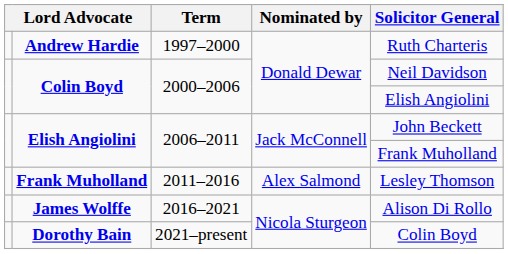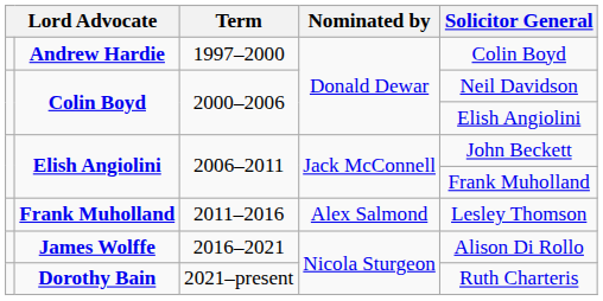Andrew Hardie | Solicitor General: Ruth Charteris -> Colin Boyd
Dorothy Bain | Solicitor General: Colin Boyd -> Ruth Charteris
